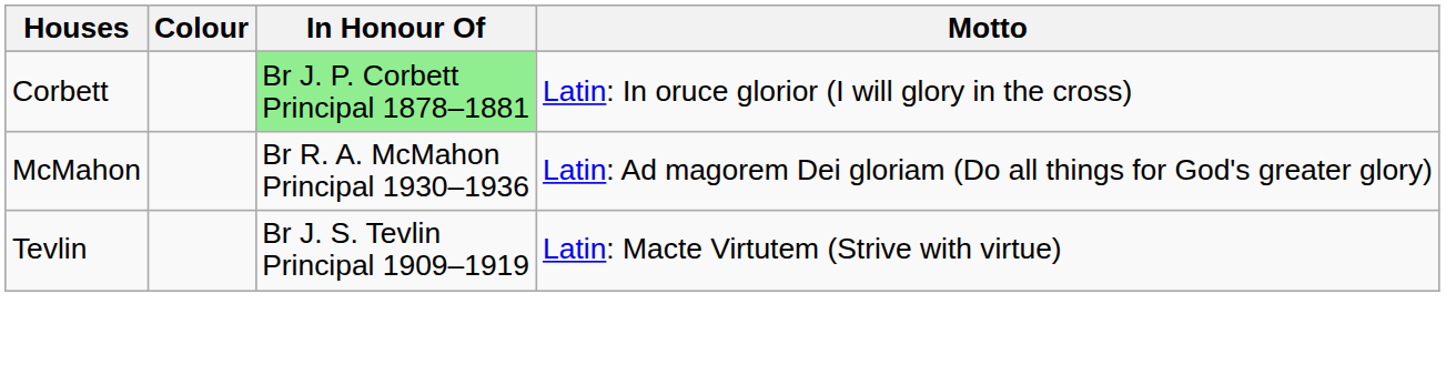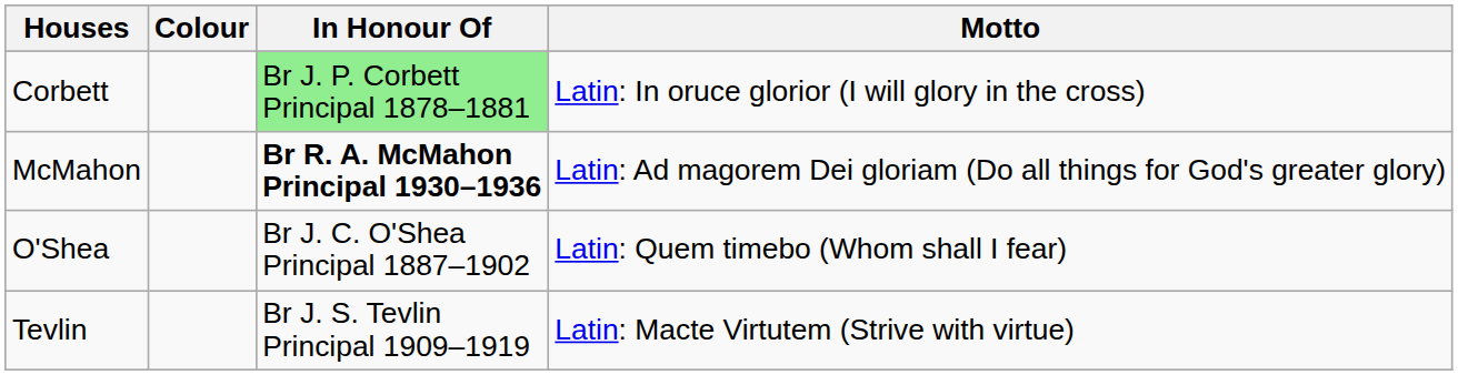McMahon | In Honour Of: normal -> bold
+ row: O'Shea | Br J. C. O'Shea Principal 1887–1902 | Latin: Quem timebo (Whom shall I fear)
